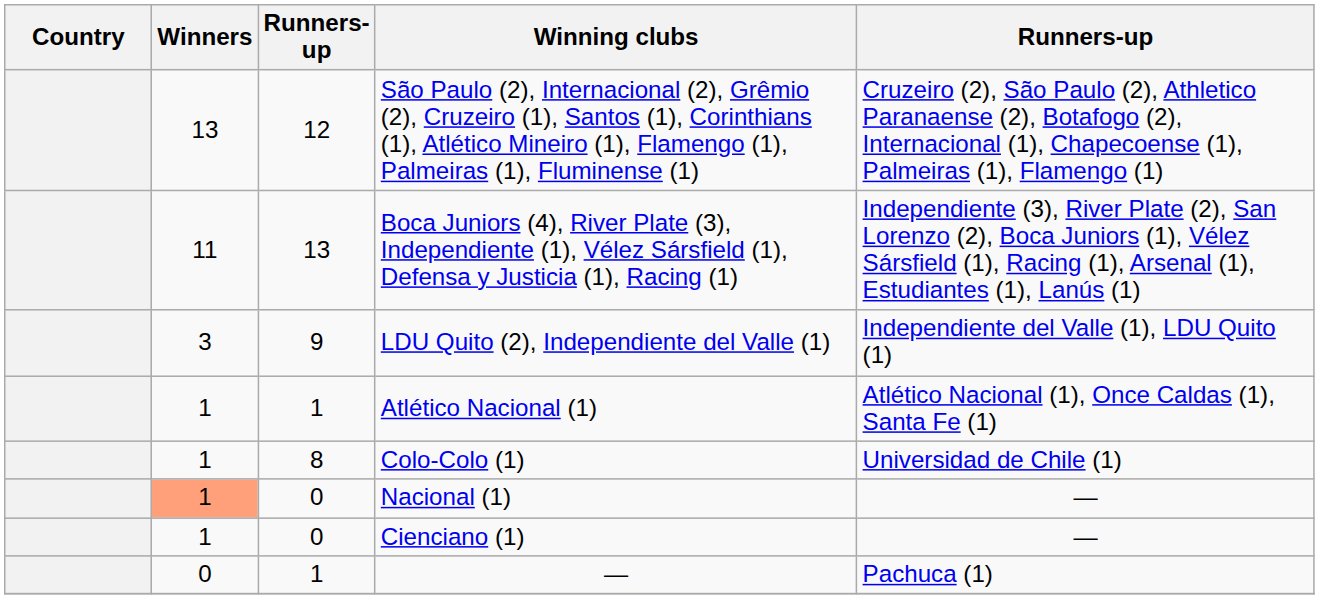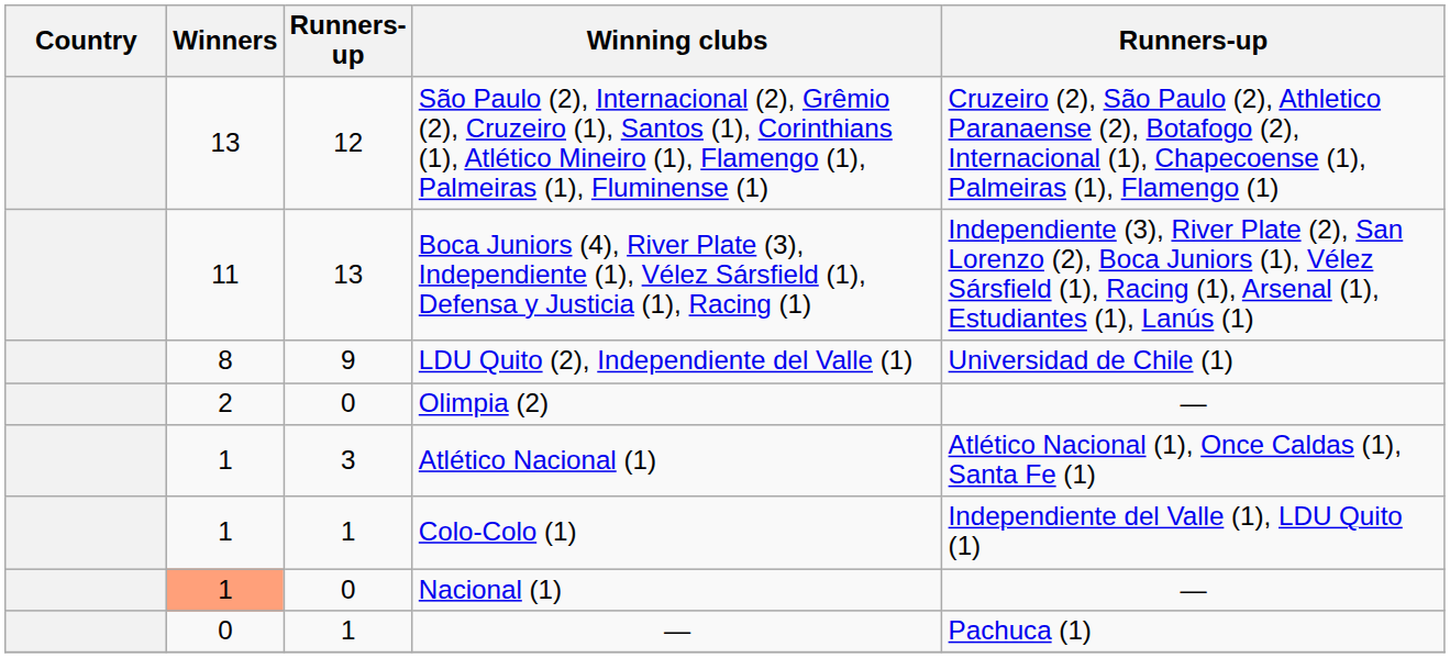LDU Quito (2), Independiente del Valle (1) | Winners: 3 -> 8
LDU Quito (2), Independiente del Valle (1) | column 5: Independiente del Valle (1), LDU Quito (1) -> Universidad de Chile (1)
+ row: 2 | 0 | Olimpia (2) | —
Atlético Nacional (1) | column 3: 1 -> 3
Colo-Colo (1) | column 3: 8 -> 1
Colo-Colo (1) | column 5: Universidad de Chile (1) -> Independiente del Valle (1), LDU Quito (1)
- row: 1 | 0 | Cienciano (1) | —
